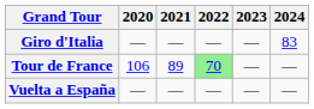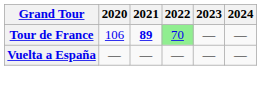- row: Giro d'Italia | — | — | — | — | 83
Tour de France | 2021: normal -> bold
